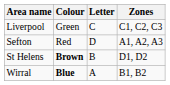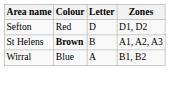- row: Liverpool | Green | C | C1, C2, C3
Sefton | Zones: A1, A2, A3 -> D1, D2
St Helens | Zones: D1, D2 -> A1, A2, A3
Wirral | Colour: bold -> normal
